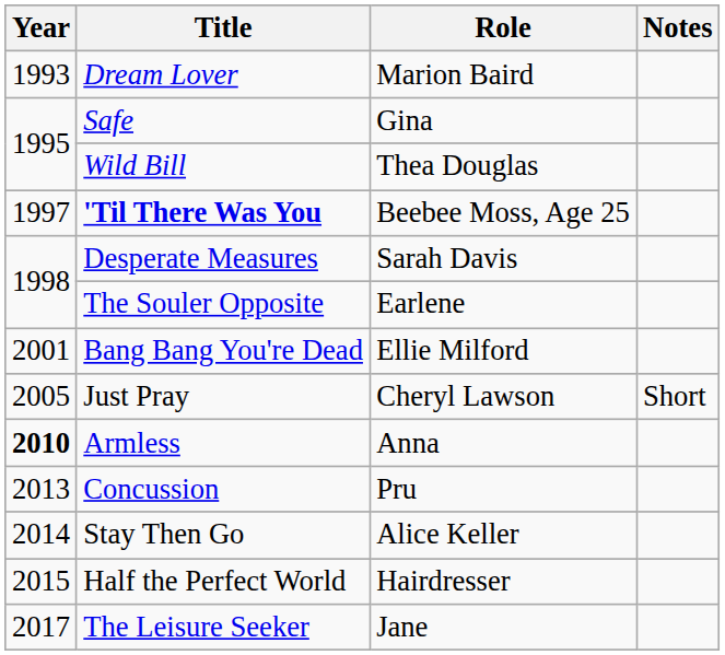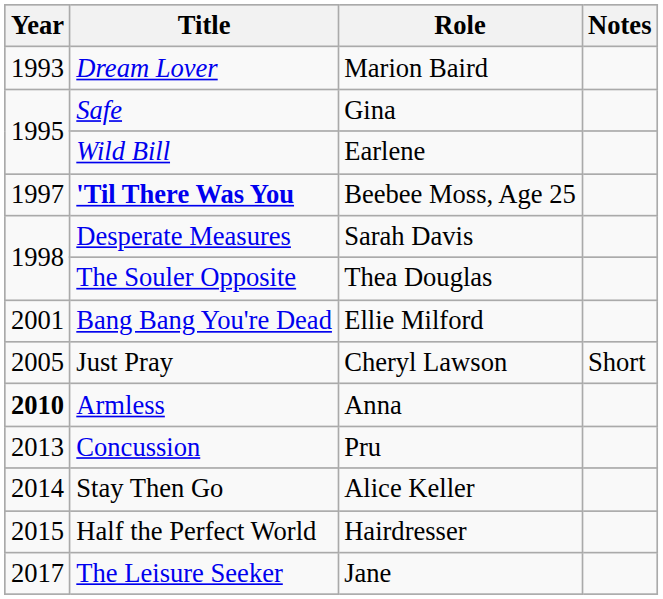Wild Bill | Role: Thea Douglas -> Earlene
The Souler Opposite | Role: Earlene -> Thea Douglas
